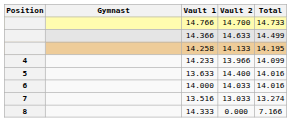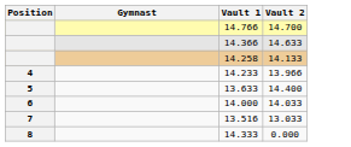- column: Total | 14.733 | 14.499 | 14.195 | 14.099 | 14.016 | 14.016 | 13.274 | 7.166
